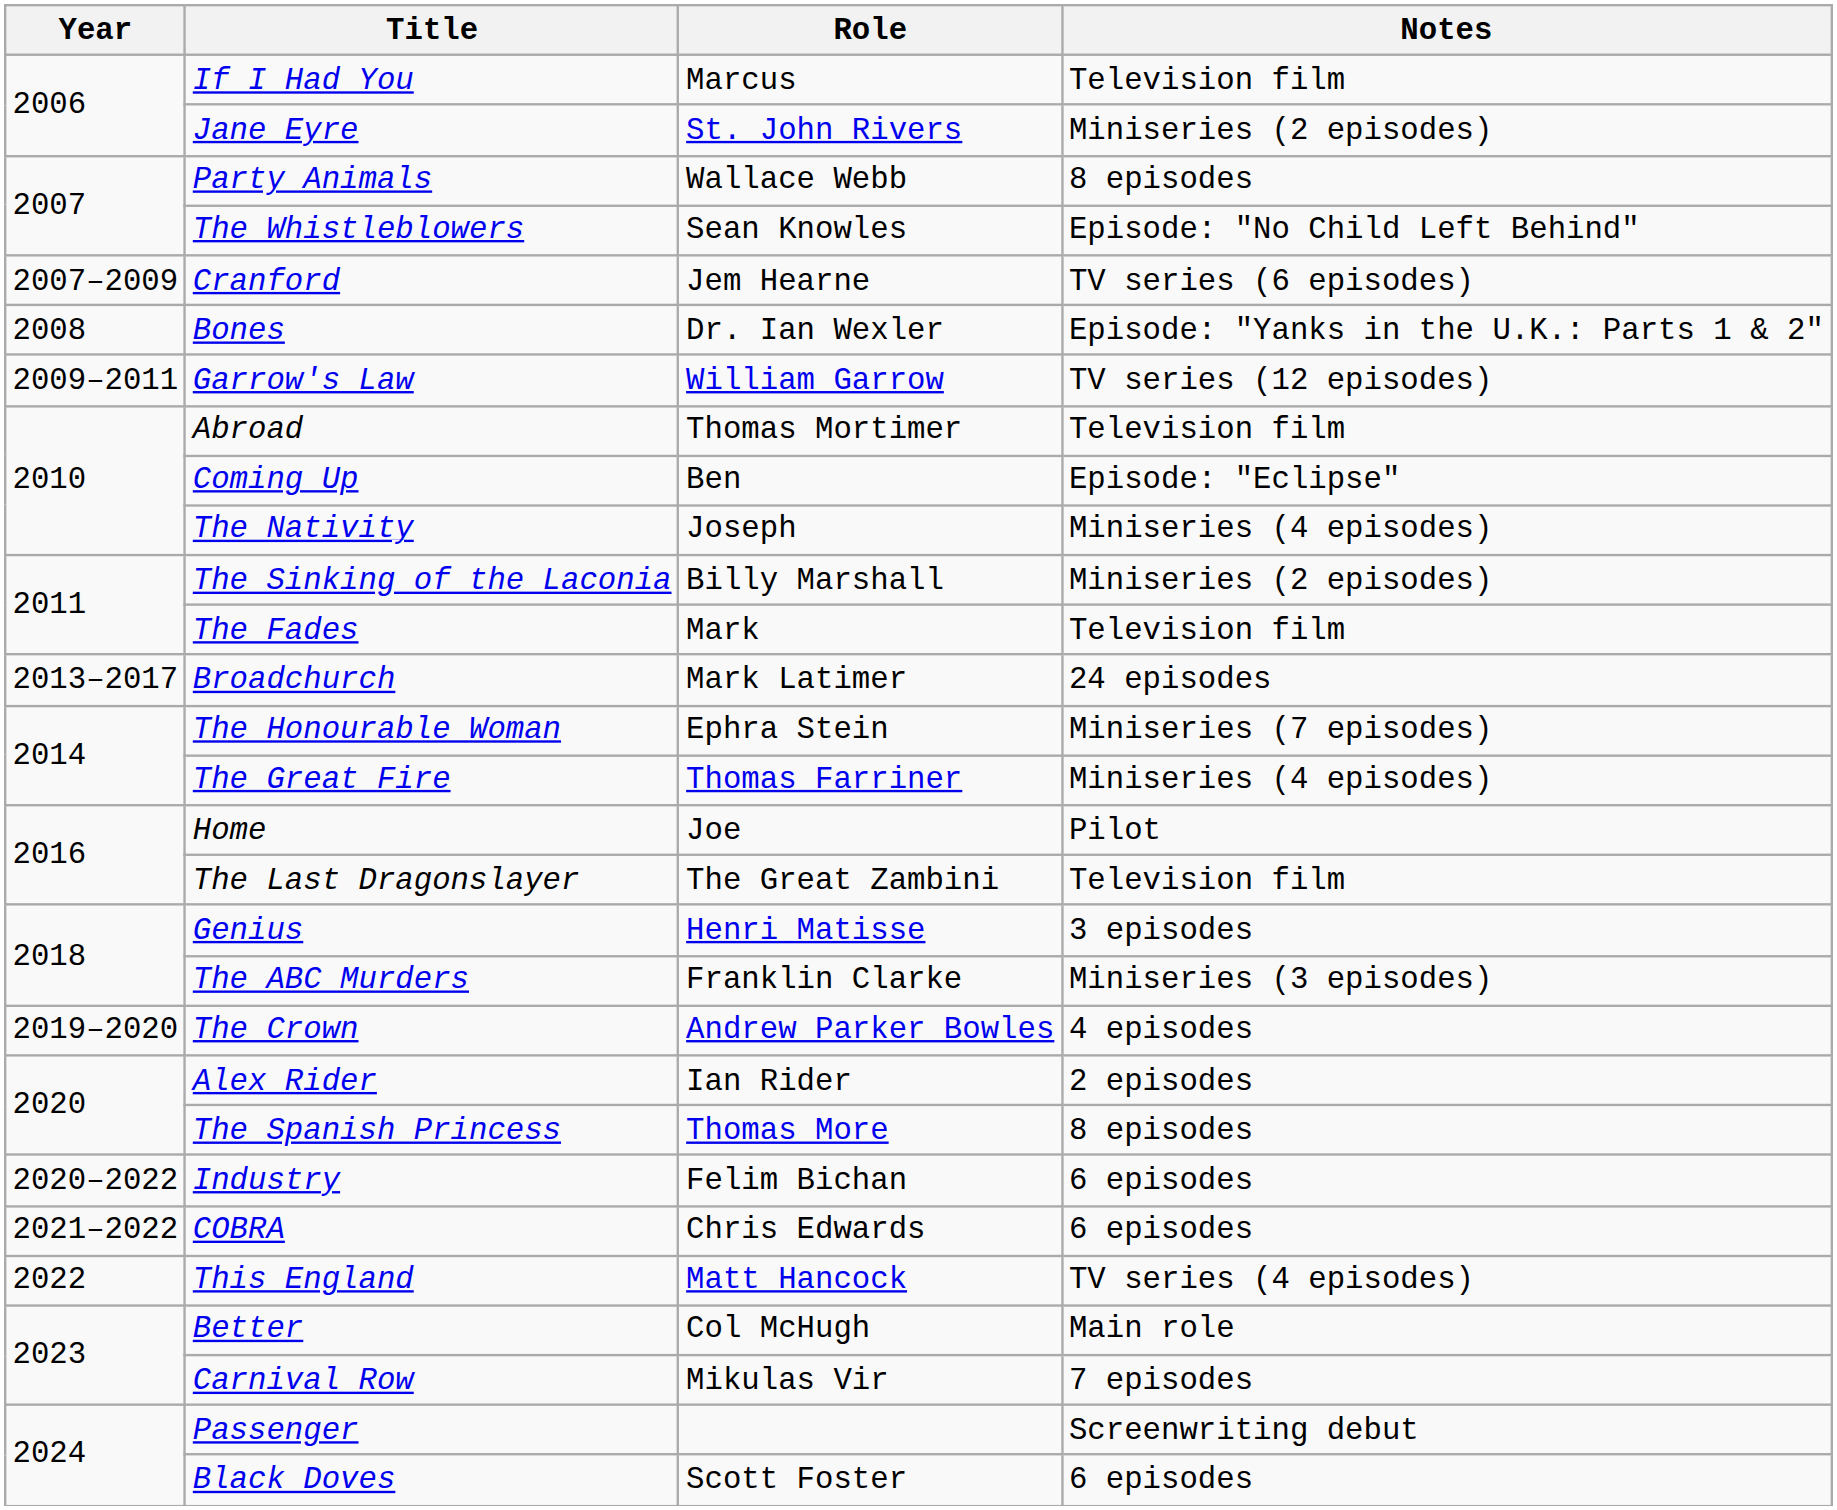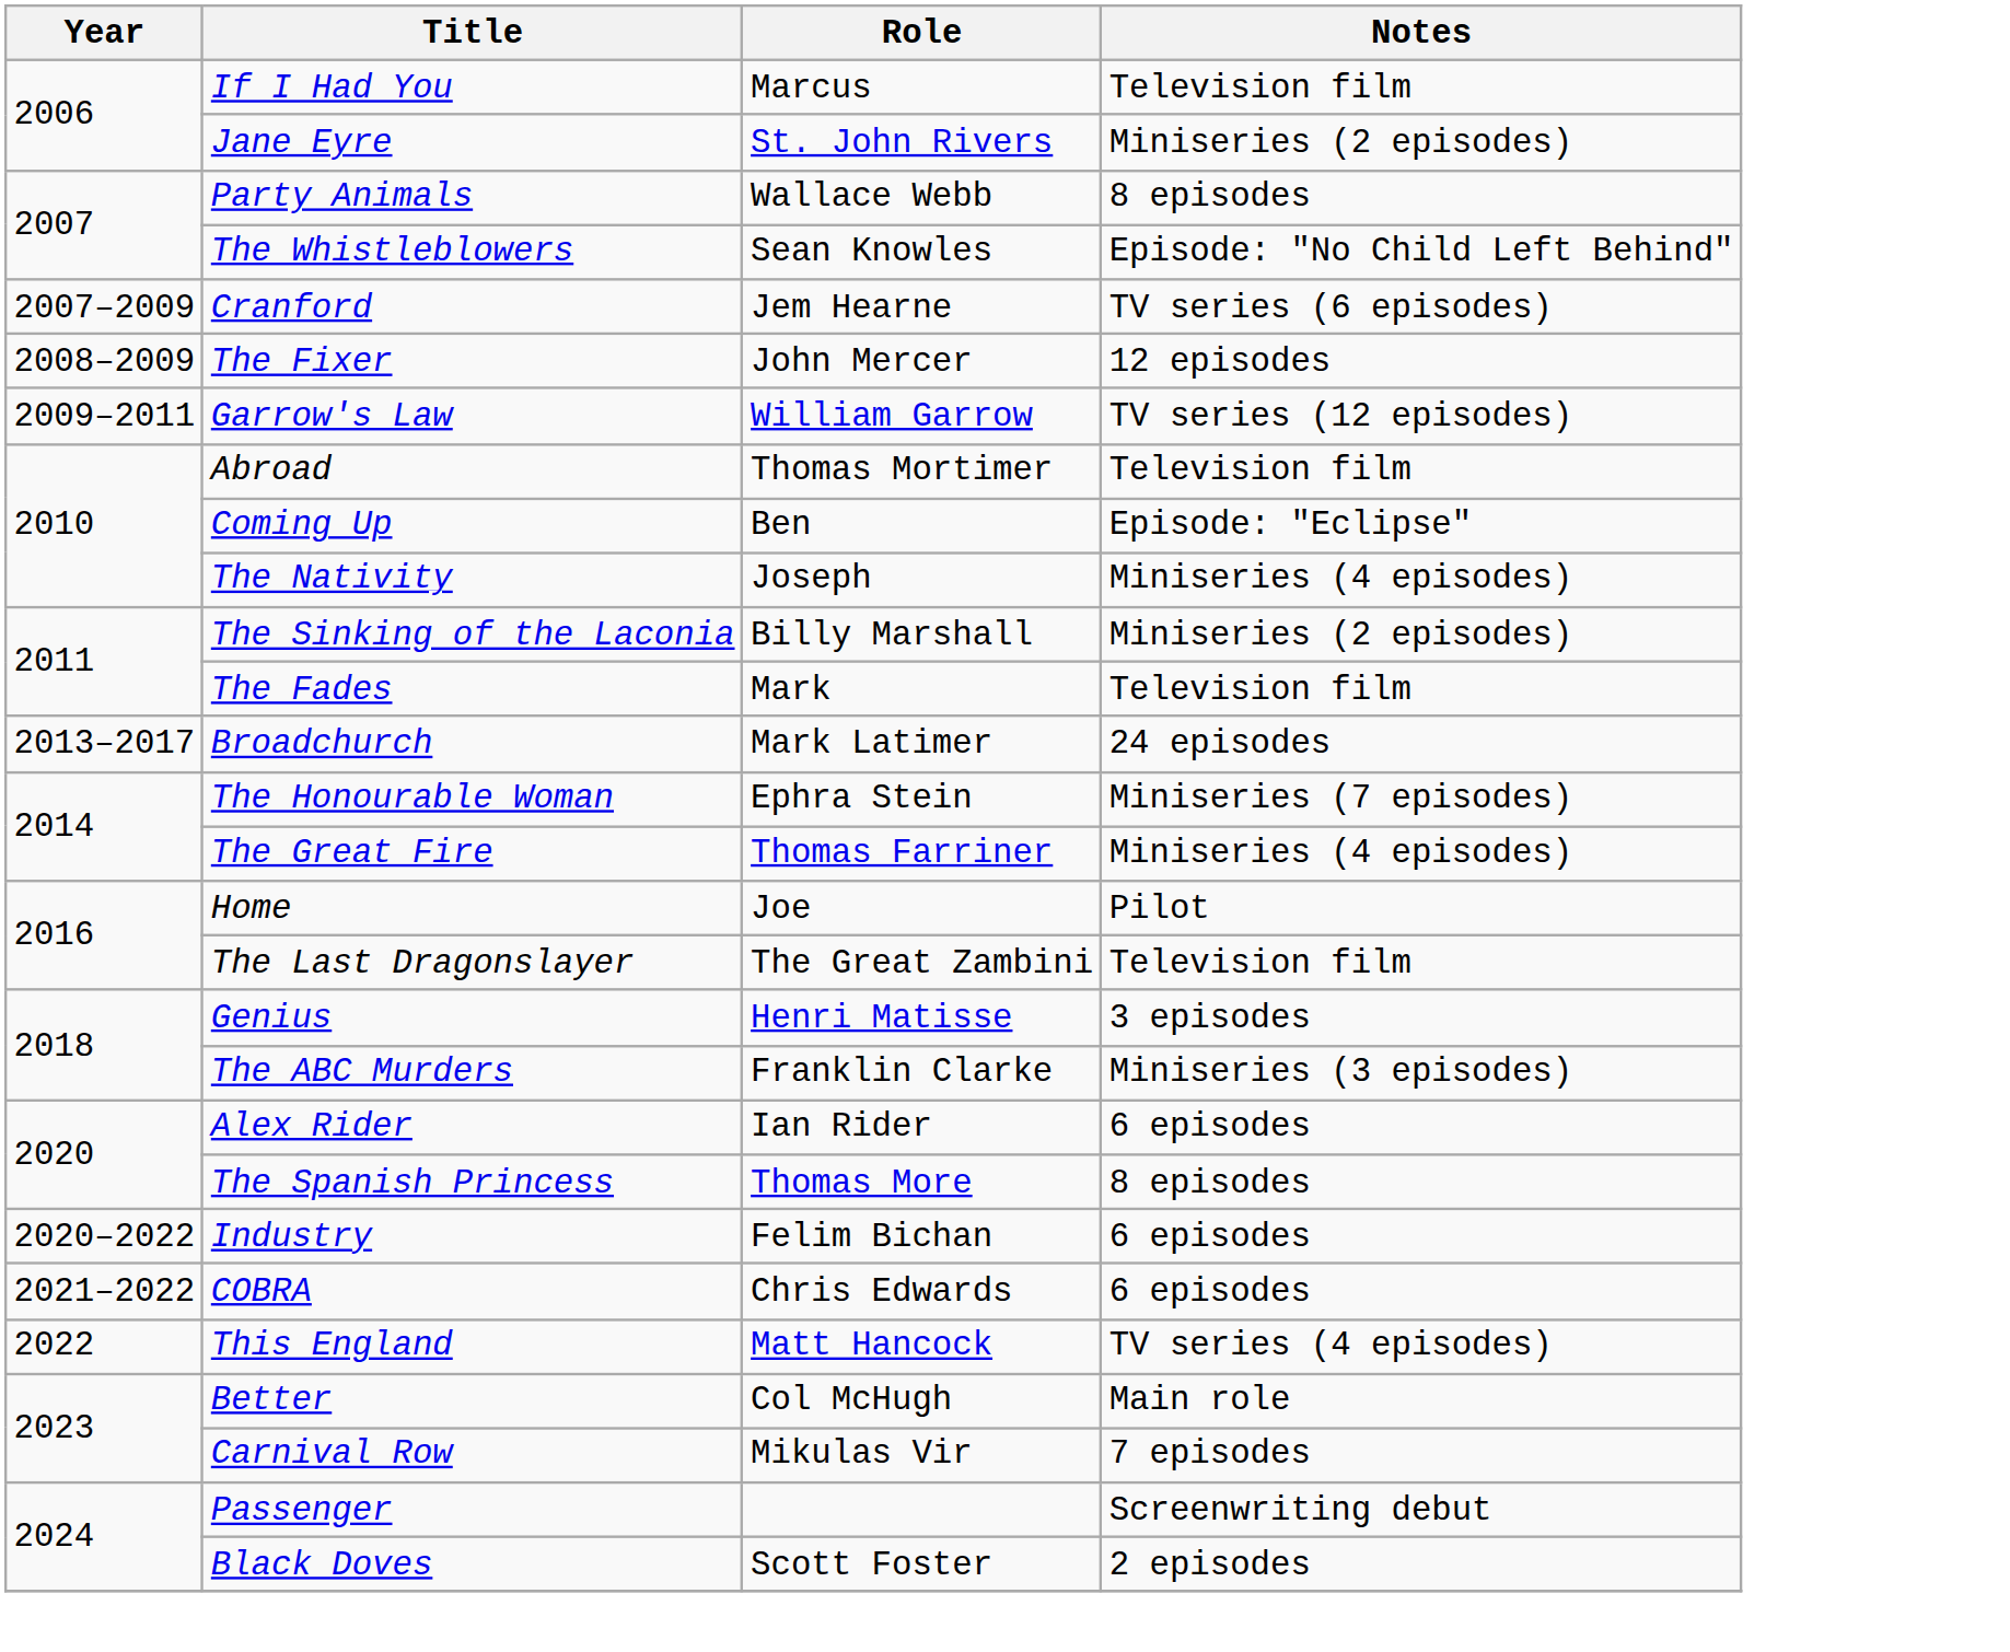- row: 2008 | Bones | Dr. Ian Wexler | Episode: "Yanks in the U.K.: Parts 1 & 2"
+ row: 2008–2009 | The Fixer | John Mercer | 12 episodes
- row: 2019–2020 | The Crown | Andrew Parker Bowles | 4 episodes
Alex Rider | Notes: 2 episodes -> 6 episodes
Black Doves | Notes: 6 episodes -> 2 episodes
